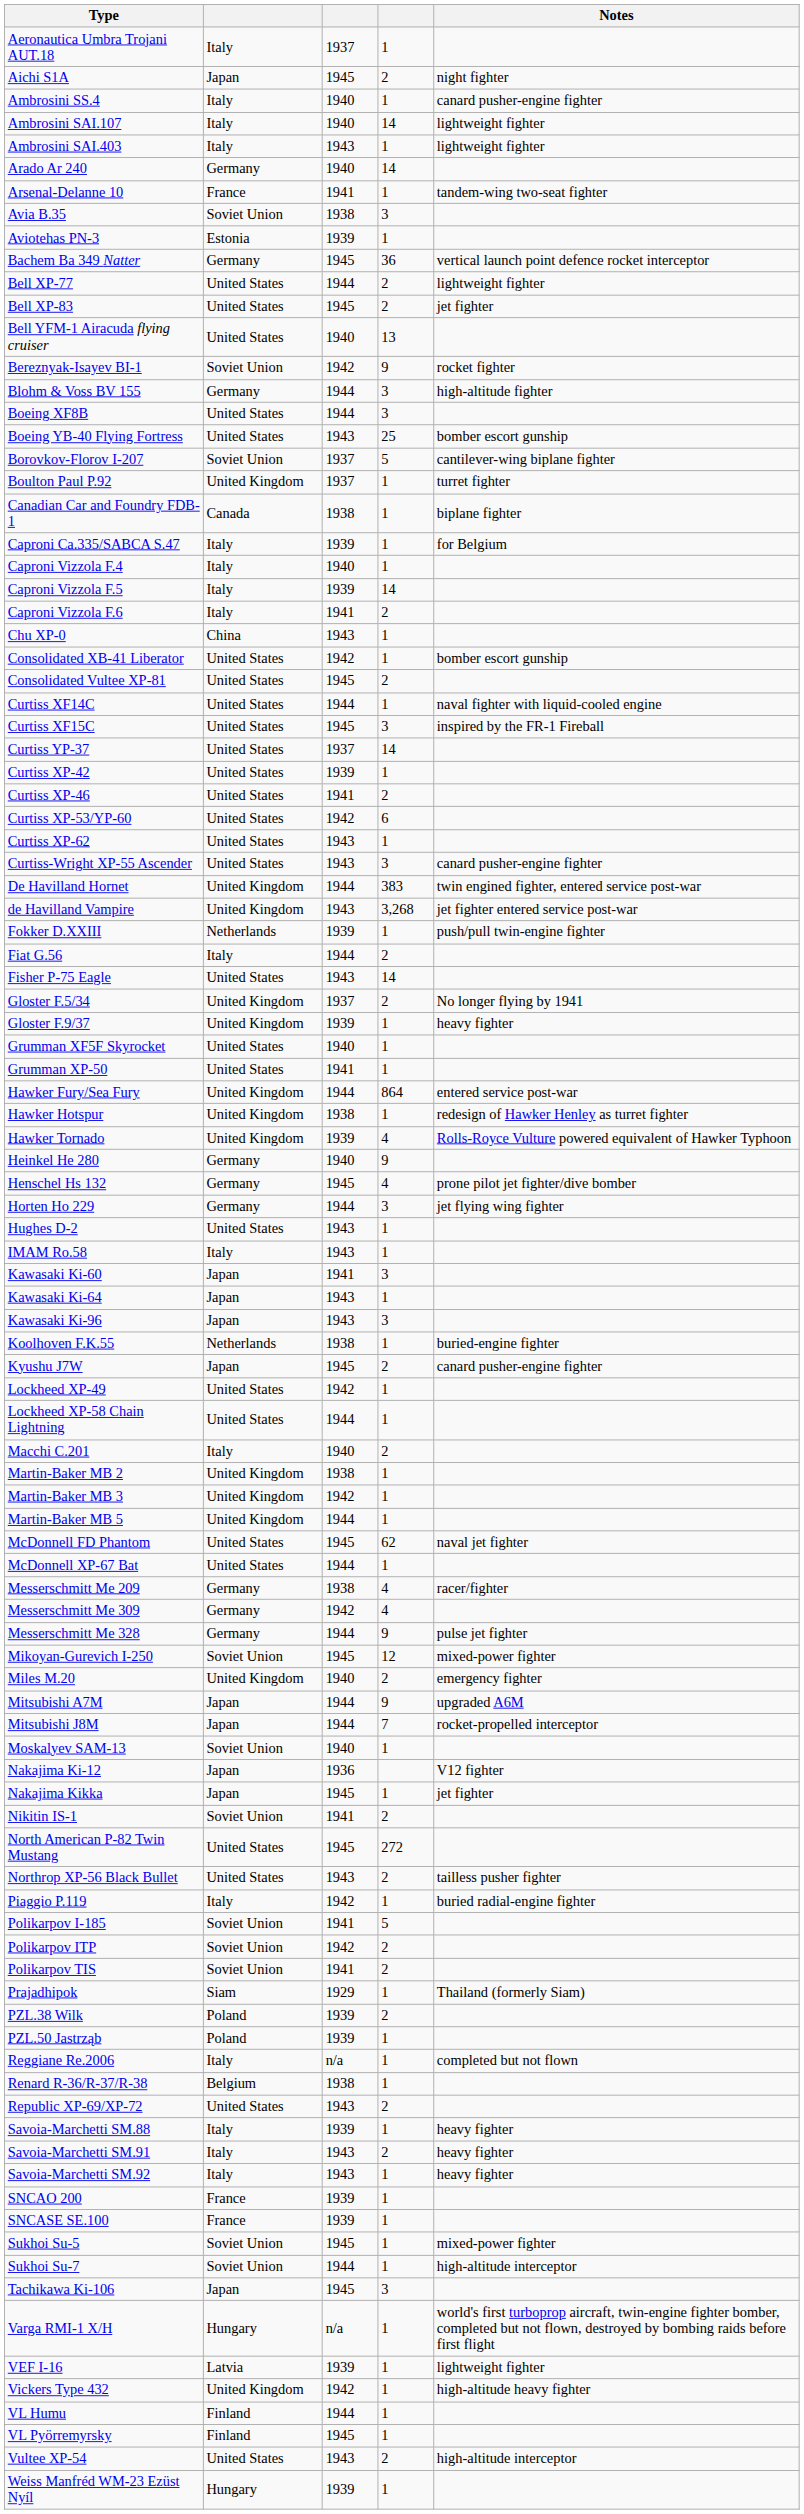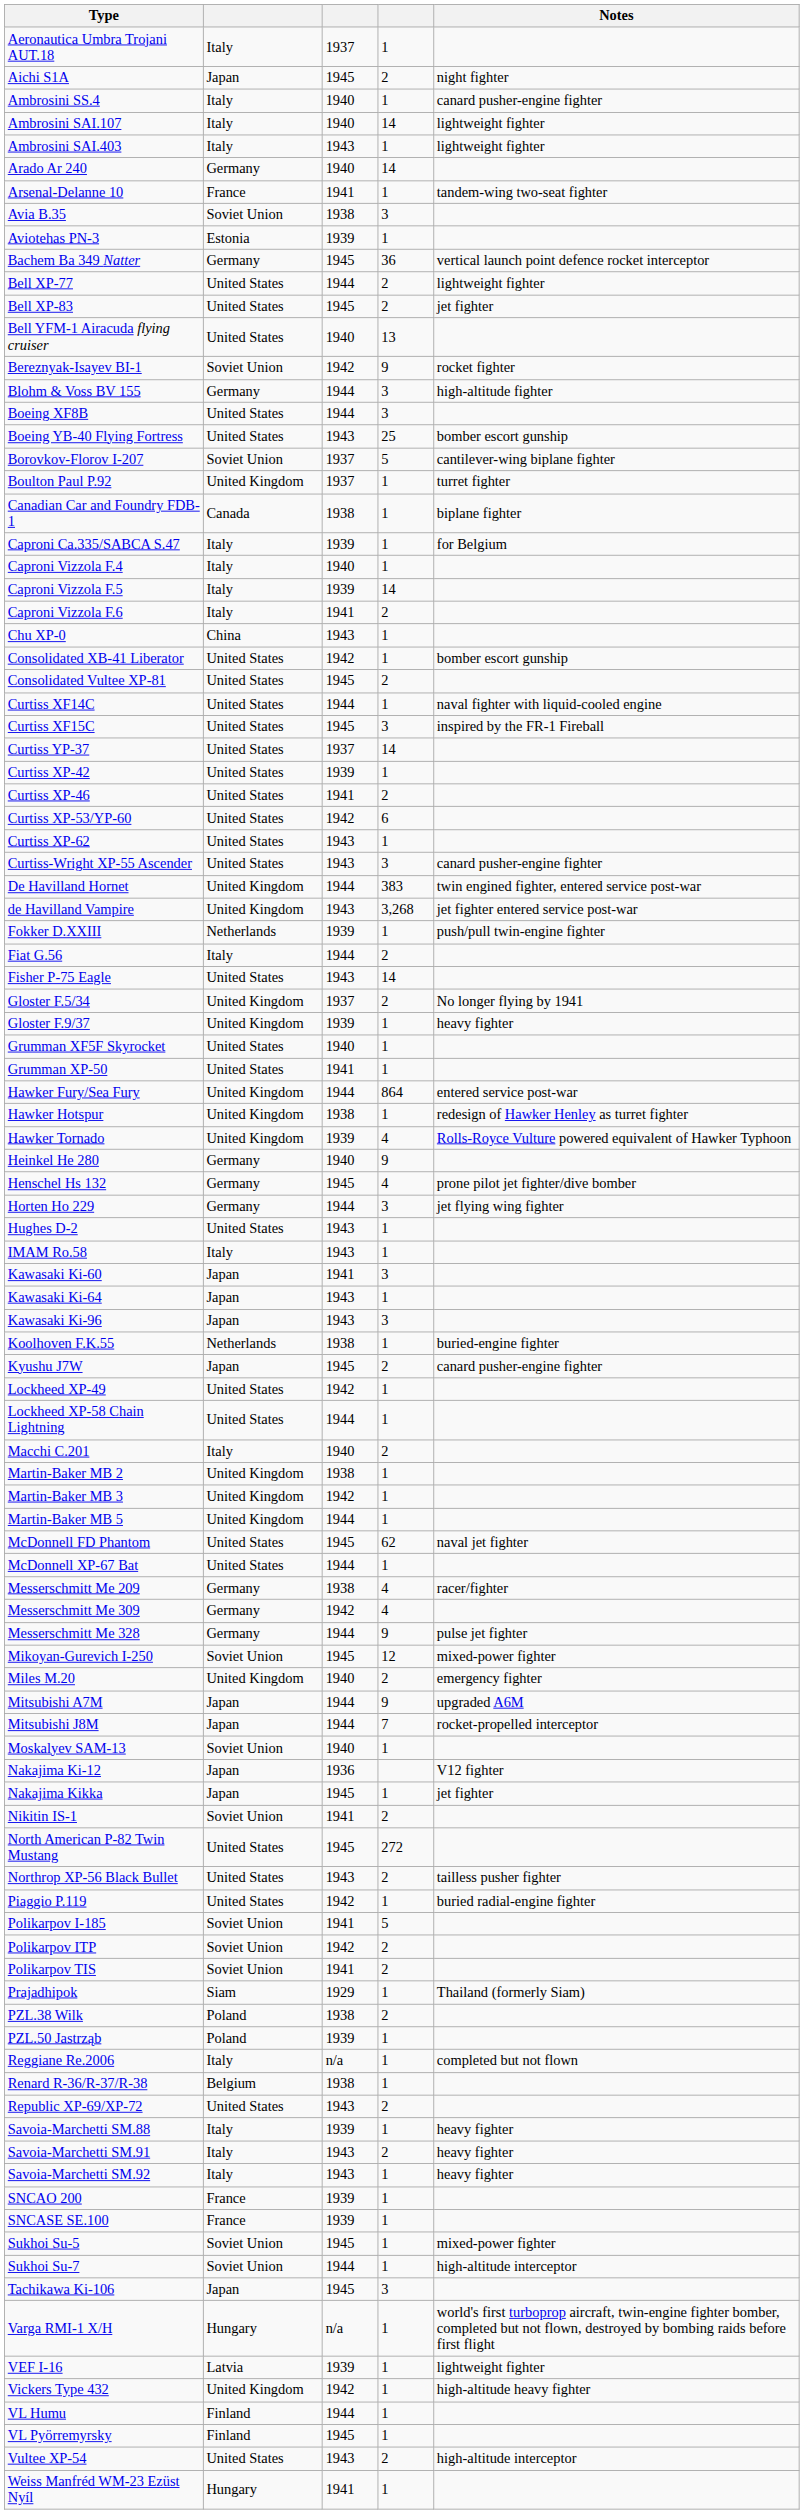Piaggio P.119 | column 2: Italy -> United States
PZL.38 Wilk | column 3: 1939 -> 1938
Weiss Manfréd WM-23 Ezüst Nyíl | column 3: 1939 -> 1941
